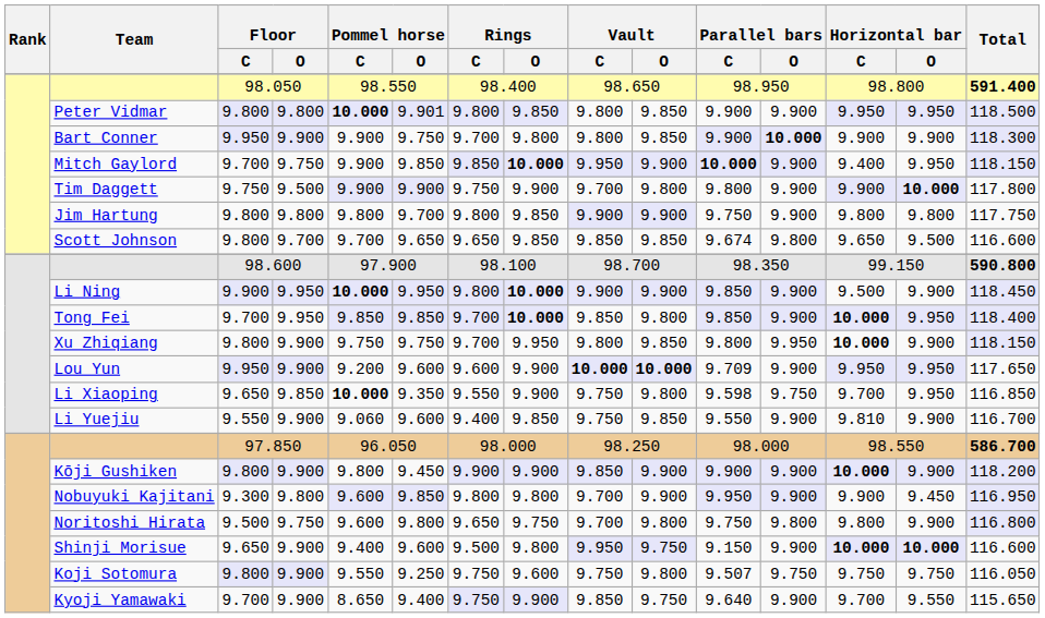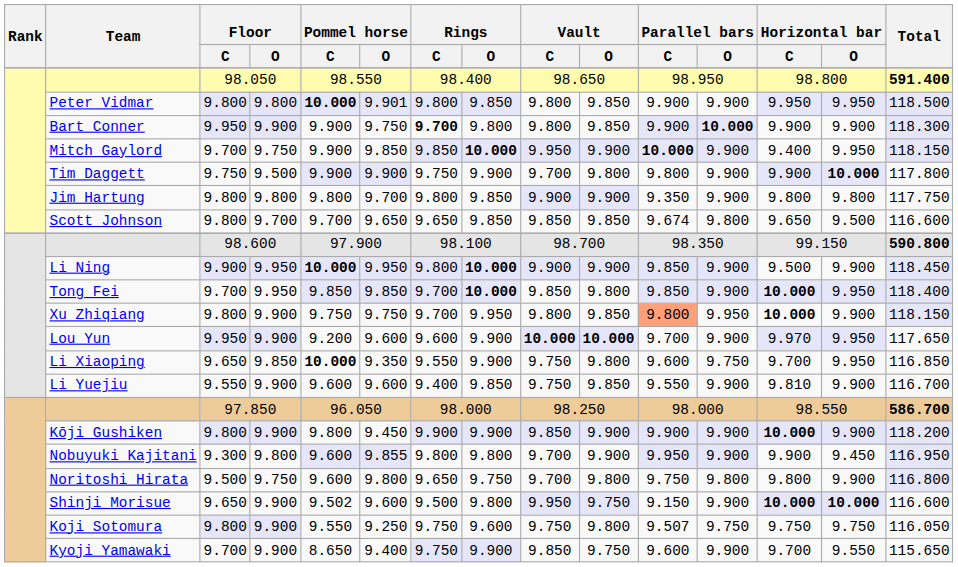Bart Conner | Rings / C: normal -> bold
Jim Hartung | Parallel bars / C: 9.750 -> 9.350
Xu Zhiqiang | Parallel bars / C: no background -> lightsalmon background
Lou Yun | Parallel bars / C: 9.709 -> 9.700
Lou Yun | Horizontal bar / C: 9.950 -> 9.970
Li Xiaoping | Parallel bars / C: 9.598 -> 9.600
Li Yuejiu | Pommel horse / C: 9.060 -> 9.600
Nobuyuki Kajitani | Pommel horse / O: 9.850 -> 9.855
Shinji Morisue | Pommel horse / C: 9.400 -> 9.502
Kyoji Yamawaki | Parallel bars / C: 9.640 -> 9.600
